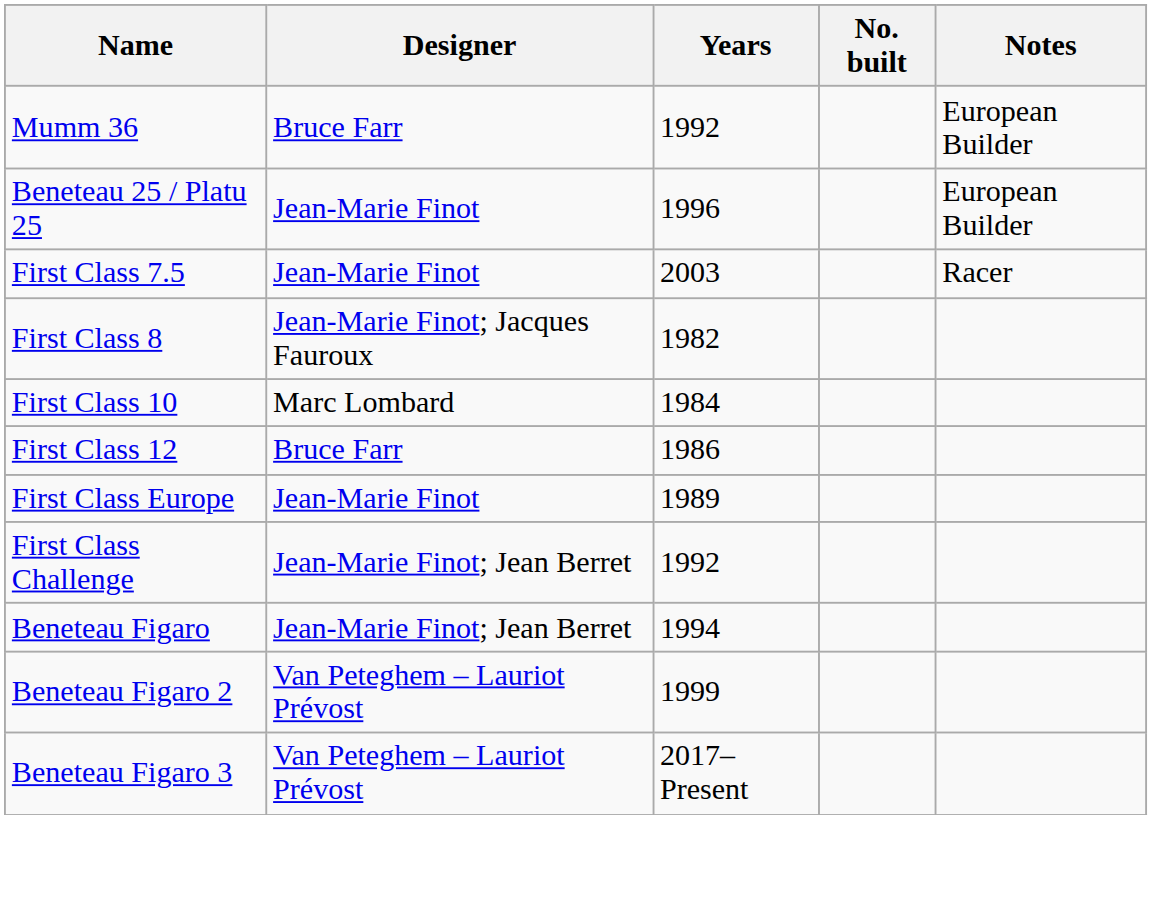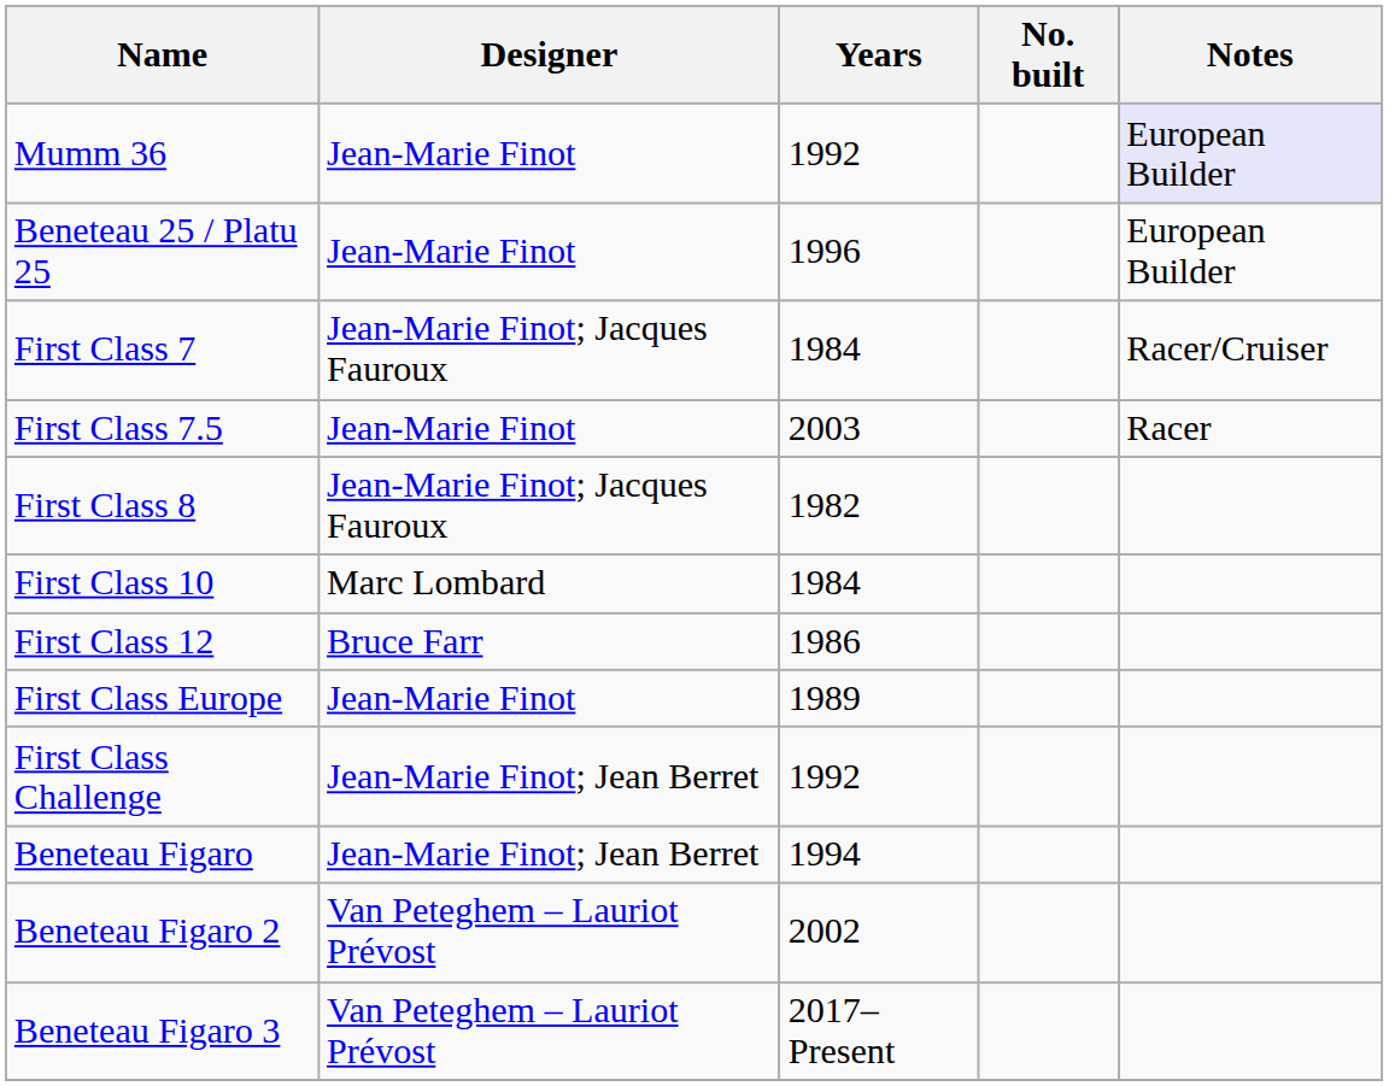Mumm 36 | Designer: Bruce Farr -> Jean-Marie Finot
Mumm 36 | Notes: no background -> lavender background
+ row: First Class 7 | Jean-Marie Finot; Jacques Fauroux | 1984 | Racer/Cruiser
Beneteau Figaro 2 | Years: 1999 -> 2002
